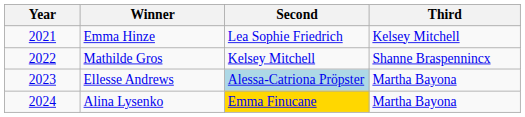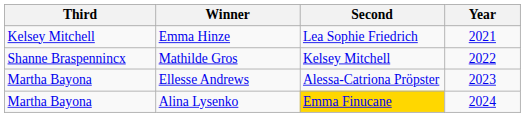columns swapped: Year <-> Third
Ellesse Andrews | Second: lightblue background -> no background
